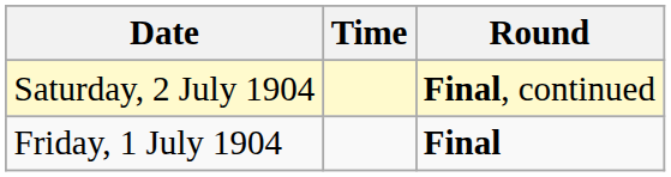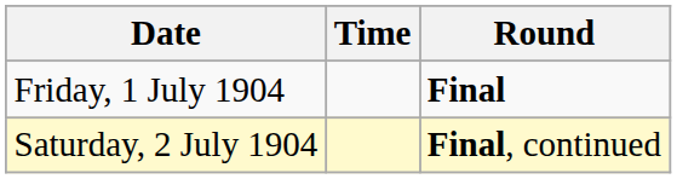rows swapped: Friday, 1 July 1904 <-> Saturday, 2 July 1904
